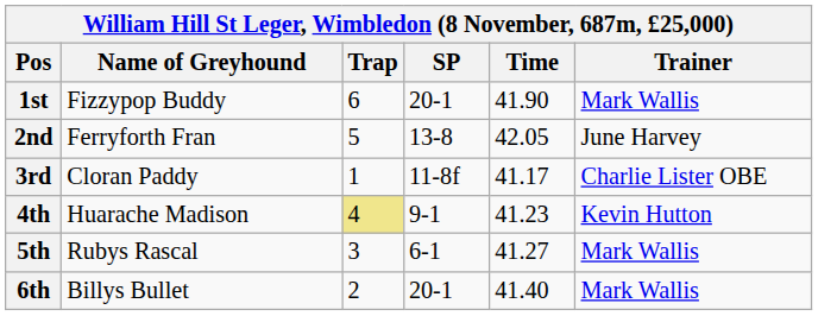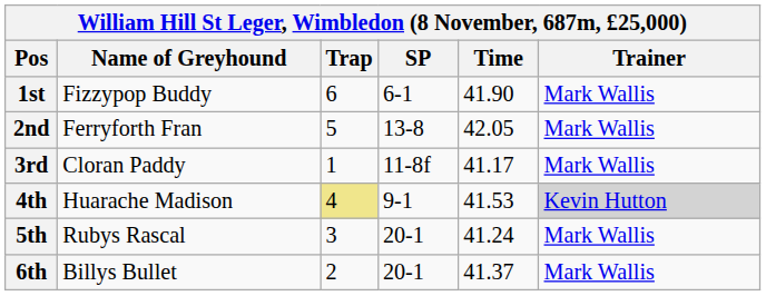1st | SP: 20-1 -> 6-1
2nd | Trainer: June Harvey -> Mark Wallis
3rd | Trainer: Charlie Lister OBE -> Mark Wallis
4th | Time: 41.23 -> 41.53
4th | Trainer: no background -> lightgrey background
5th | SP: 6-1 -> 20-1
5th | Time: 41.27 -> 41.24
6th | Time: 41.40 -> 41.37
